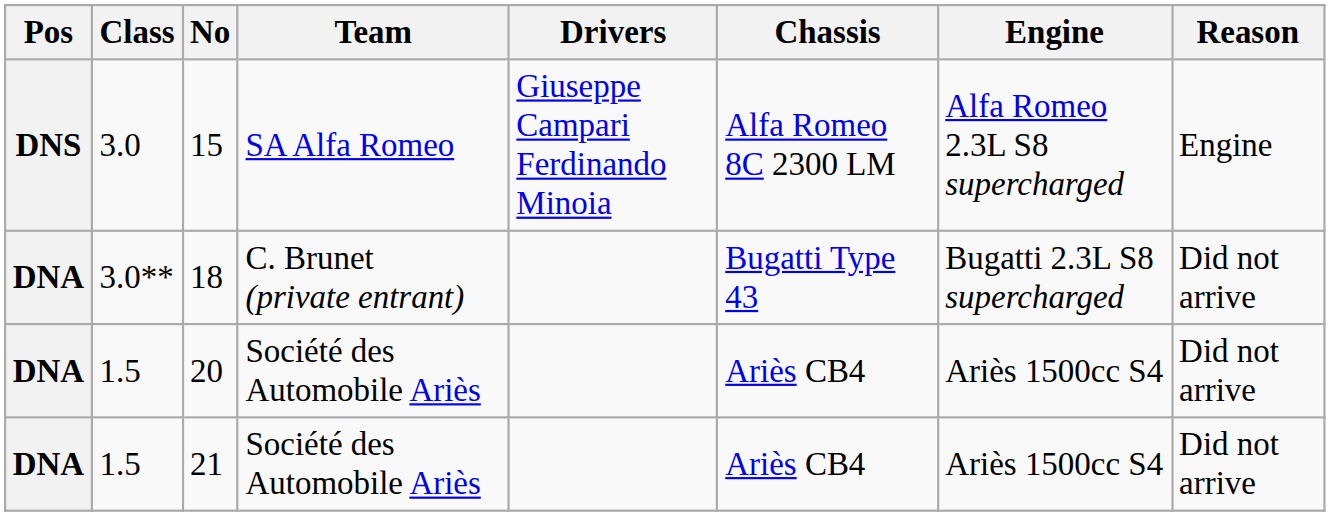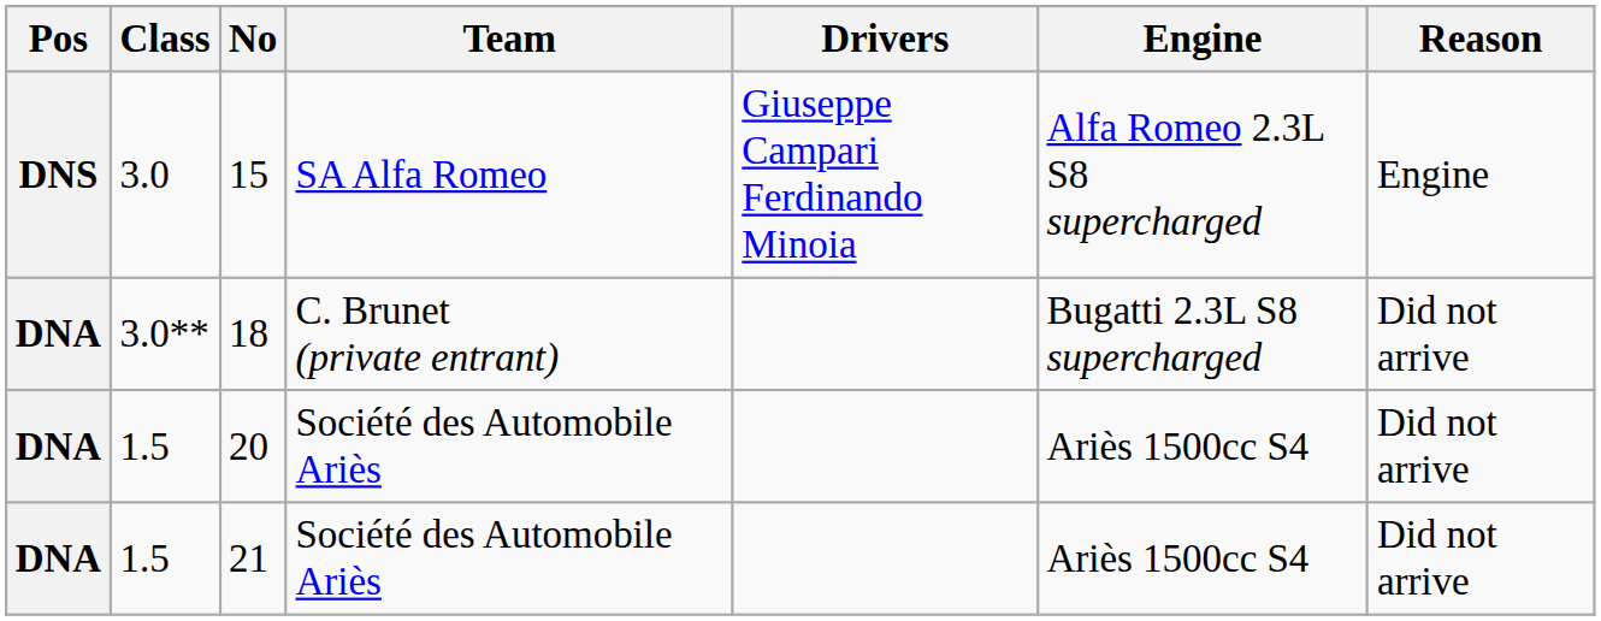- column: Chassis | Alfa Romeo 8C 2300 LM | Bugatti Type 43 | Ariès CB4 | Ariès CB4
